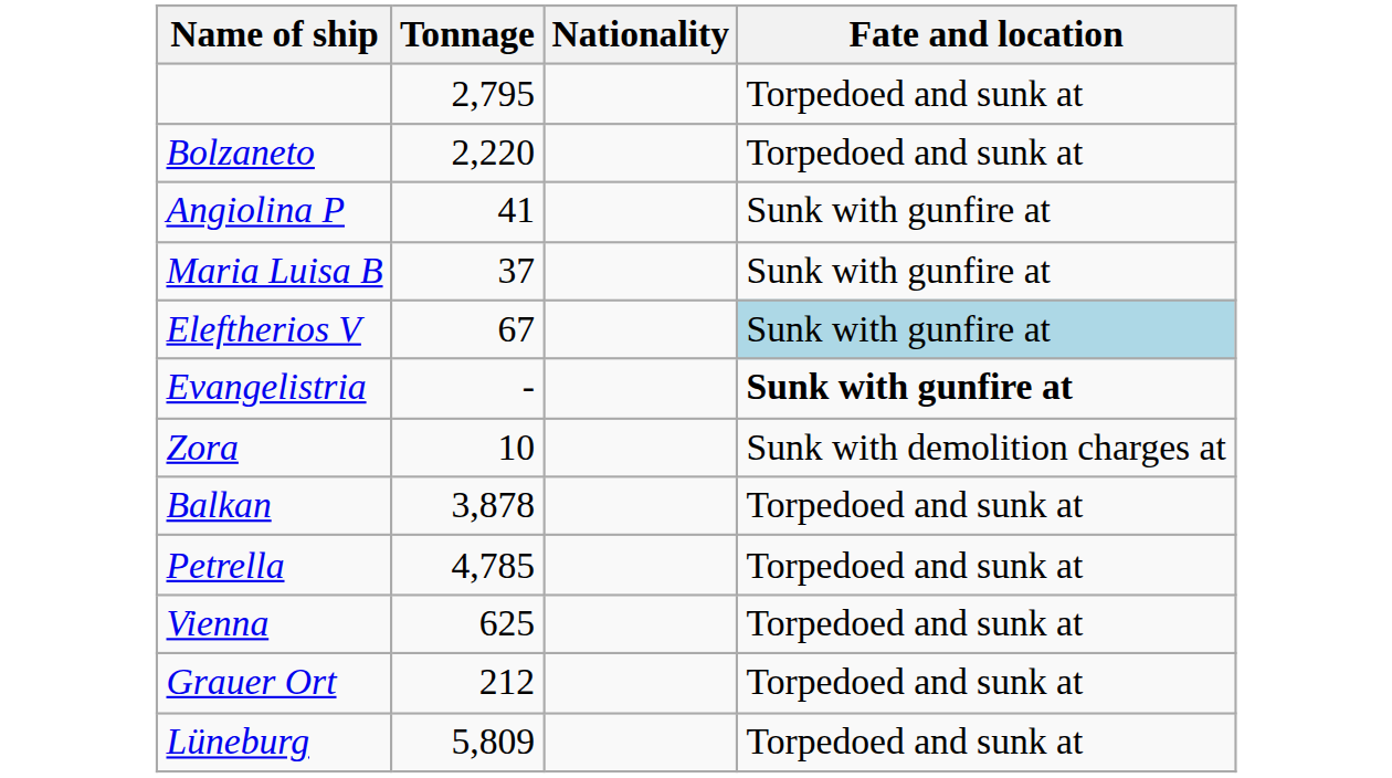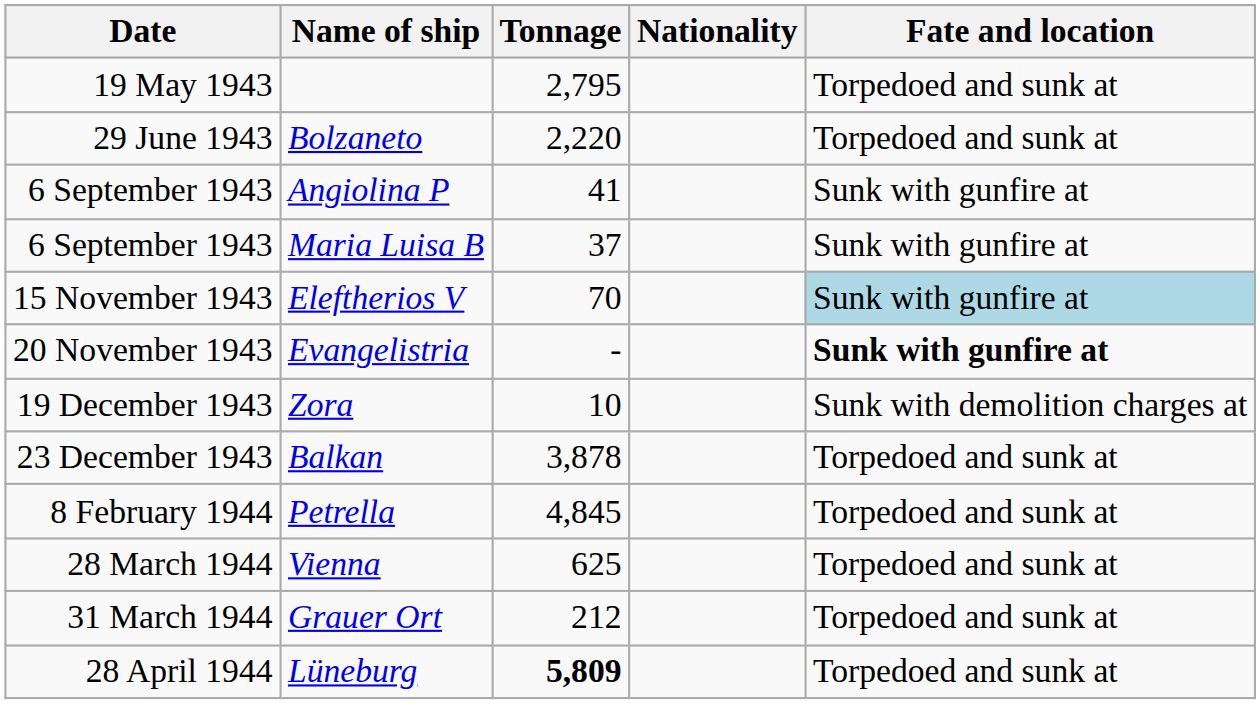+ column: Date | 19 May 1943 | 29 June 1943 | 6 September 1943 | 6 September 1943 | 15 November 1943 | 20 November 1943 | 19 December 1943 | 23 December 1943 | 8 February 1944 | 28 March 1944 | 31 March 1944 | 28 April 1944
Eleftherios V | Tonnage: 67 -> 70
Petrella | Tonnage: 4,785 -> 4,845
Lüneburg | Tonnage: normal -> bold
